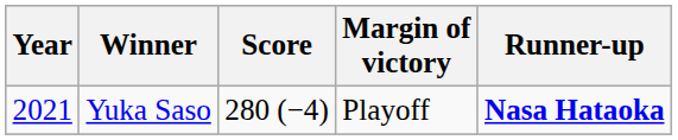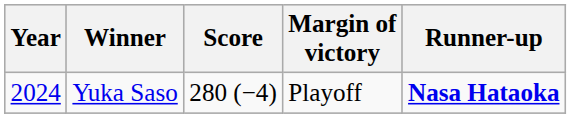Yuka Saso | Year: 2021 -> 2024
